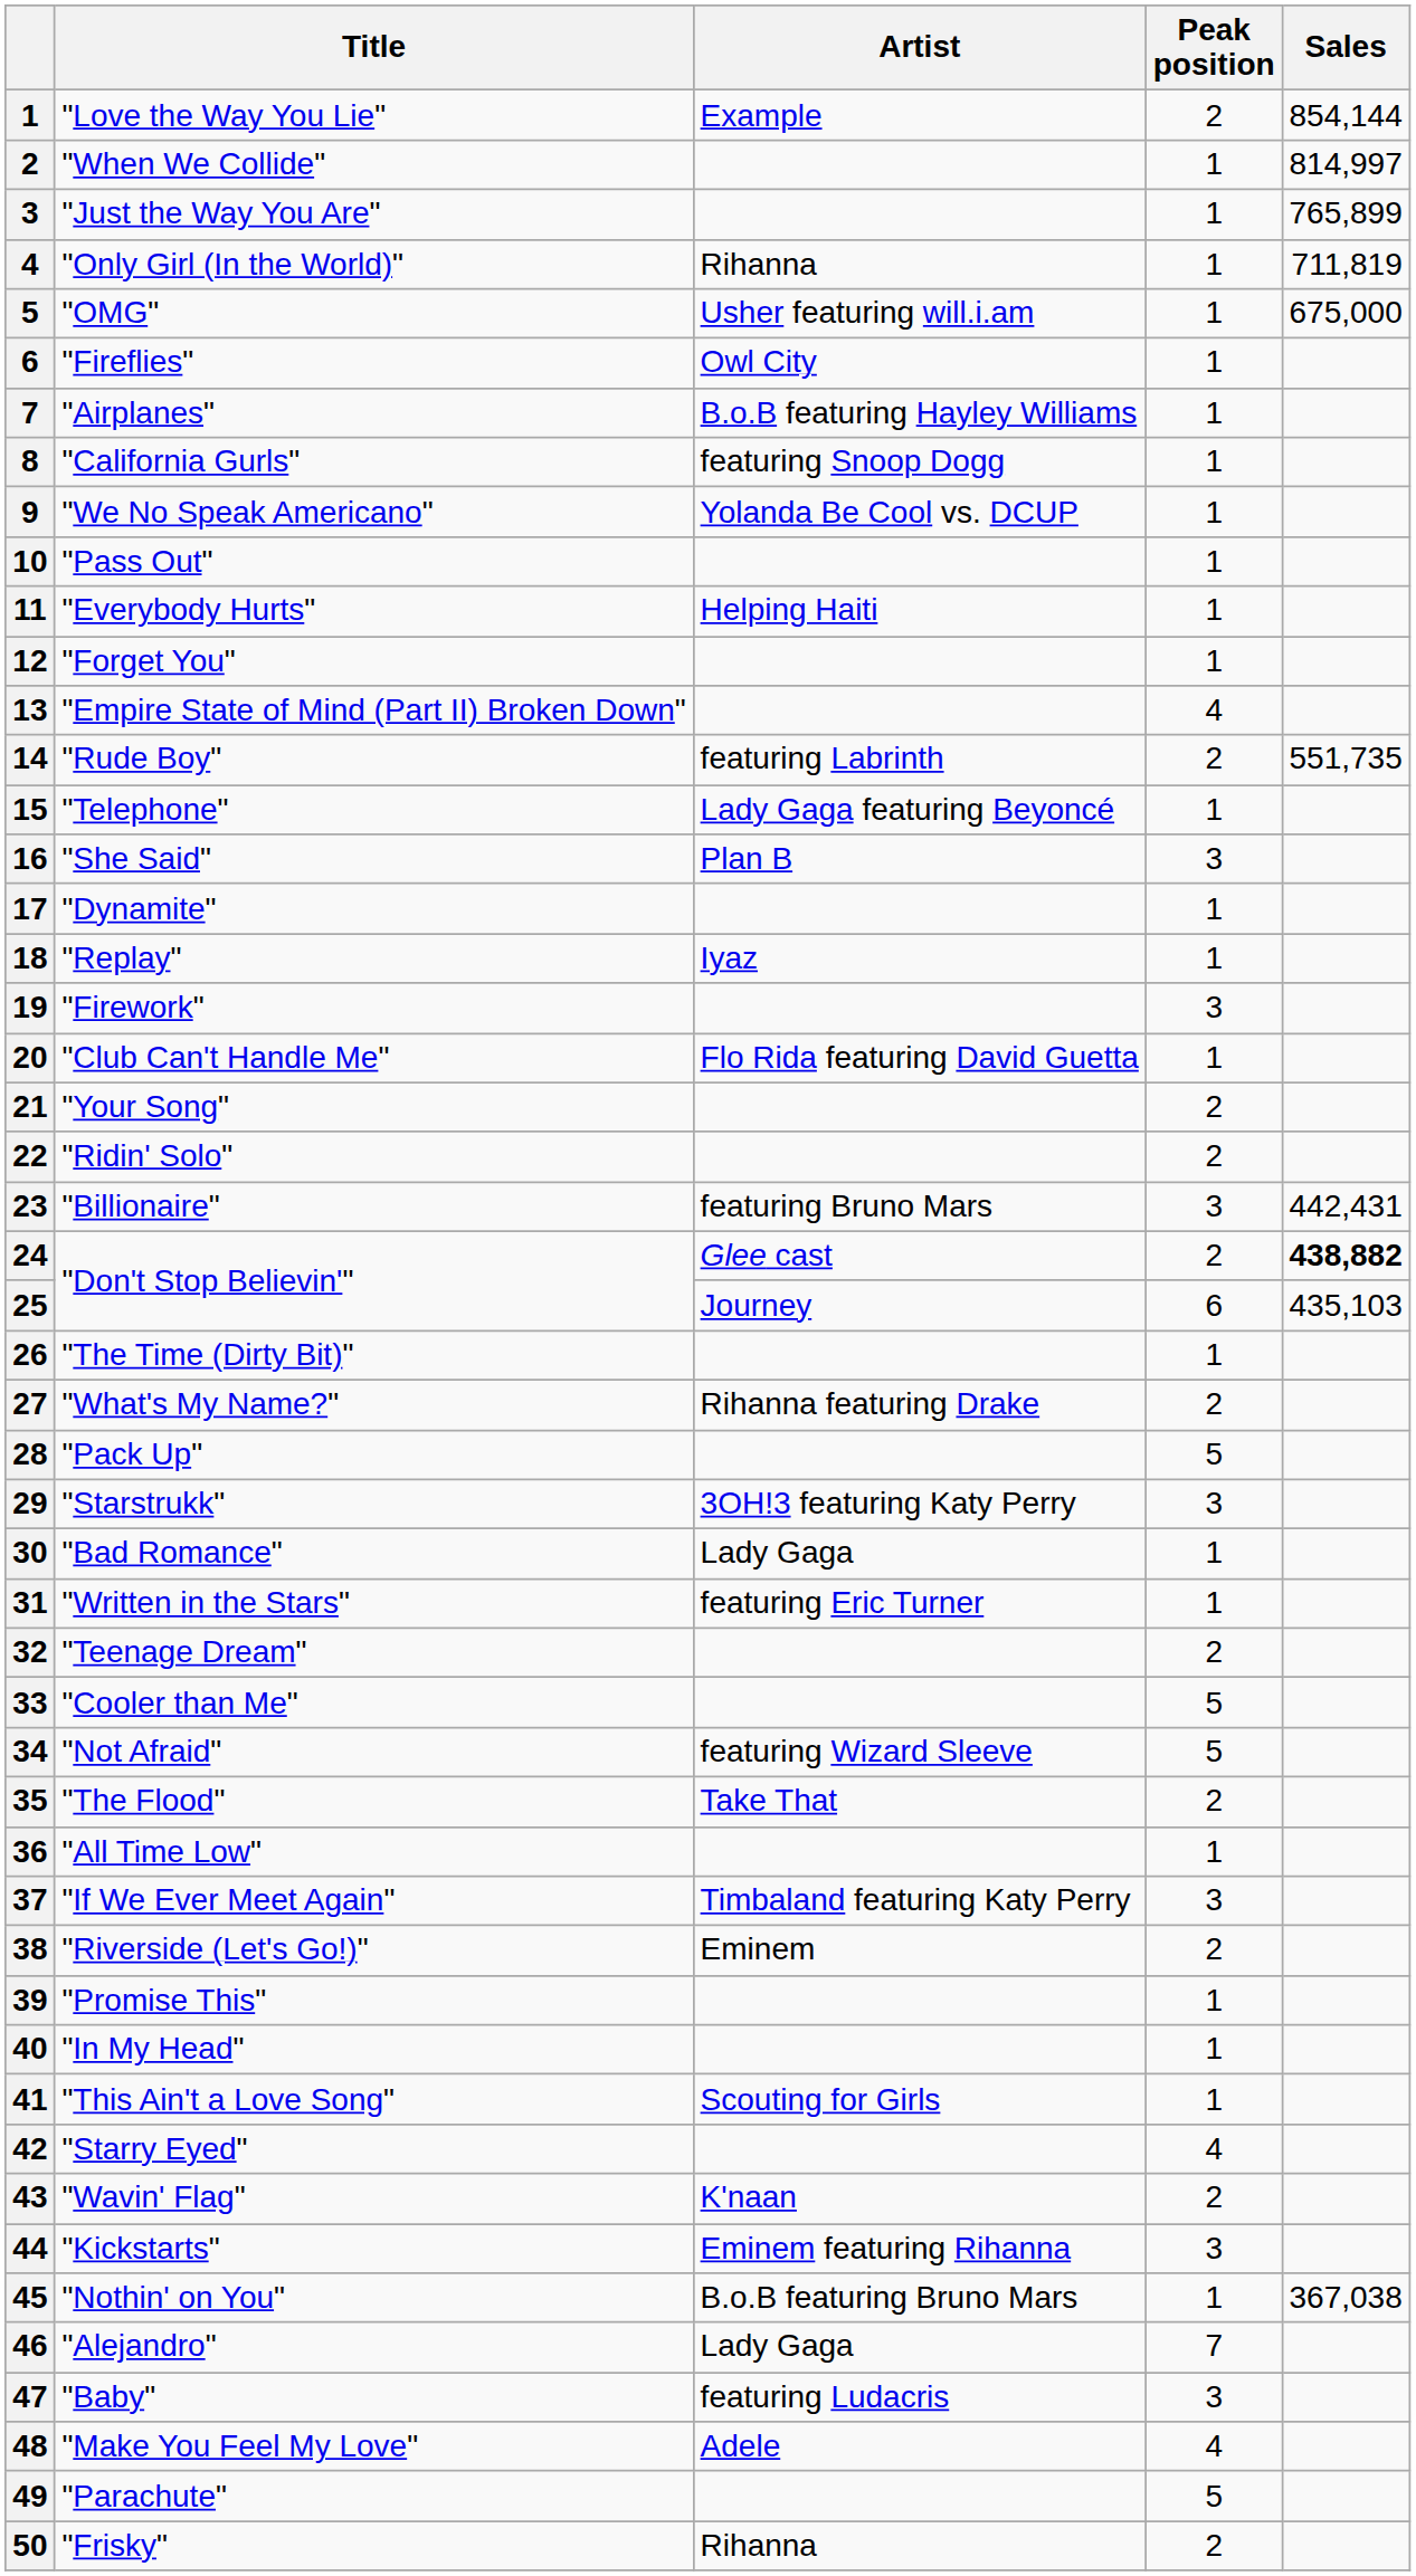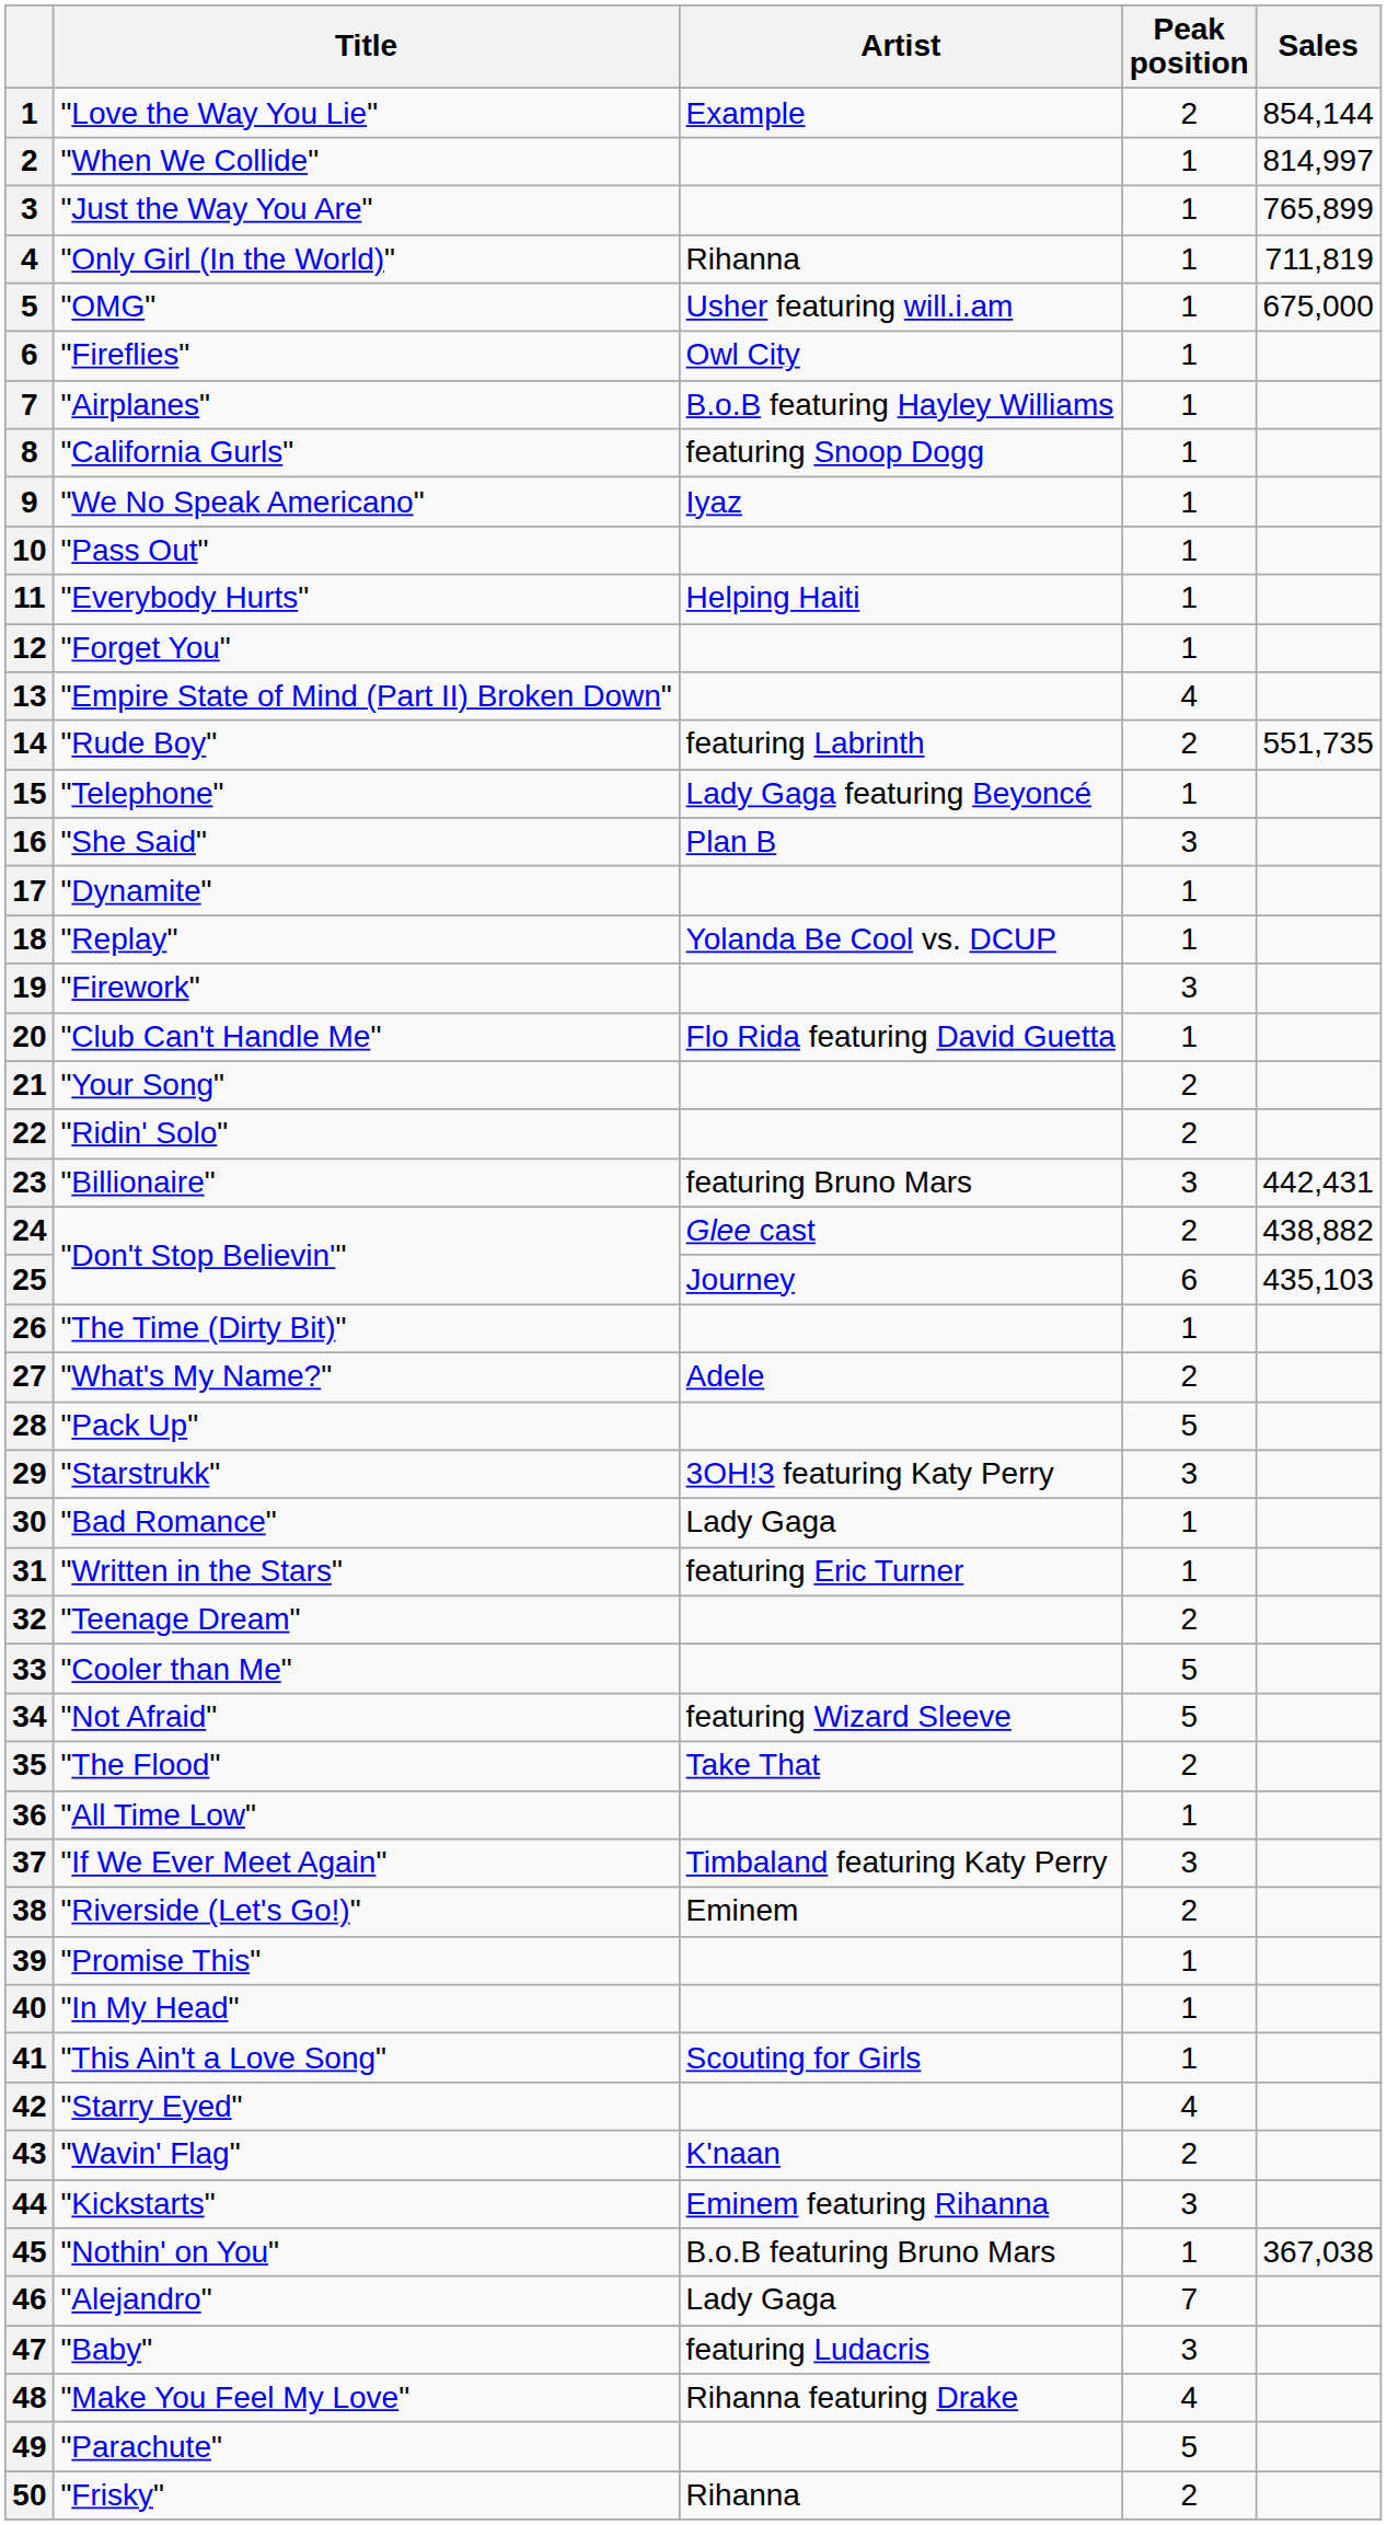"We No Speak Americano" | Artist: Yolanda Be Cool vs. DCUP -> Iyaz
"Replay" | Artist: Iyaz -> Yolanda Be Cool vs. DCUP
24 / "Don't Stop Believin'" | Sales: bold -> normal
"What's My Name?" | Artist: Rihanna featuring Drake -> Adele
"Make You Feel My Love" | Artist: Adele -> Rihanna featuring Drake
